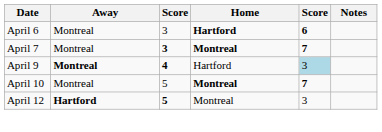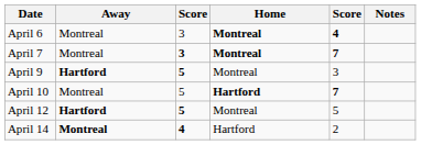April 6 | Home: Hartford -> Montreal
April 6 | column 5: 6 -> 4
April 9 | Away: Montreal -> Hartford
April 9 | column 3: 4 -> 5
April 9 | Home: Hartford -> Montreal
April 9 | column 5: lightblue background -> no background
April 10 | Home: Montreal -> Hartford
April 12 | column 5: 3 -> 5
+ row: April 14 | Montreal | 4 | Hartford | 2
